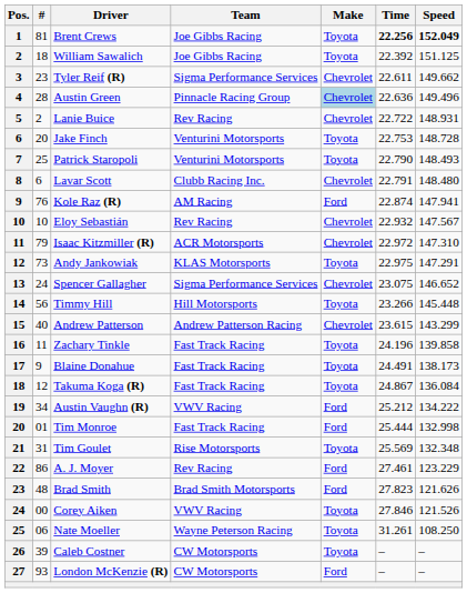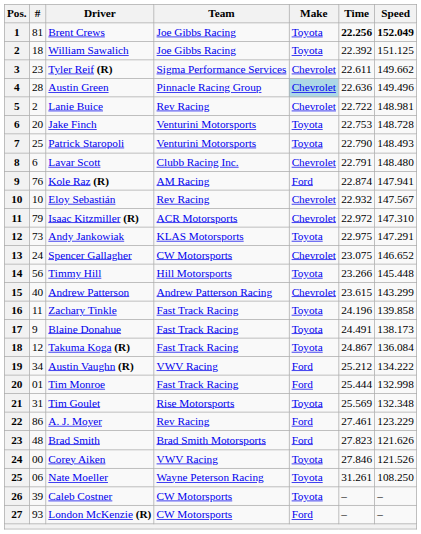Lanie Buice | Speed: 148.931 -> 148.981
Spencer Gallagher | Team: Sigma Performance Services -> CW Motorsports
